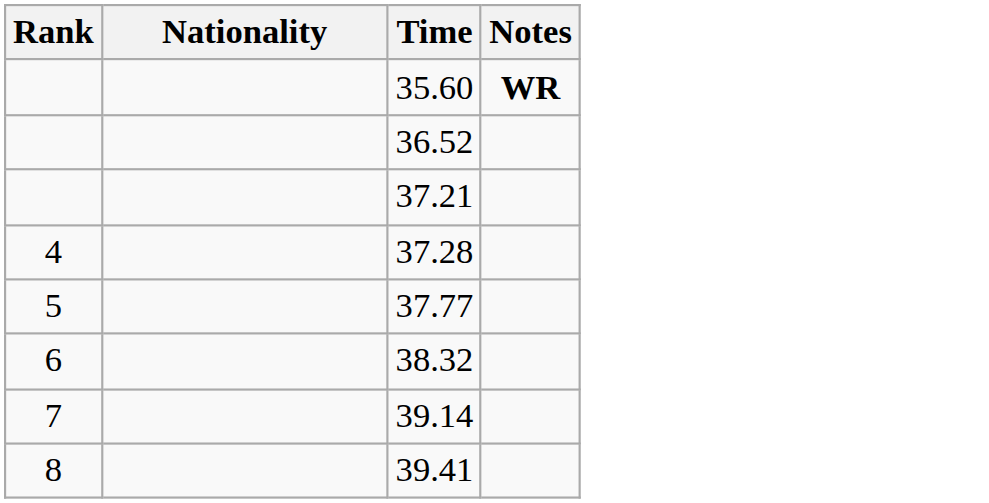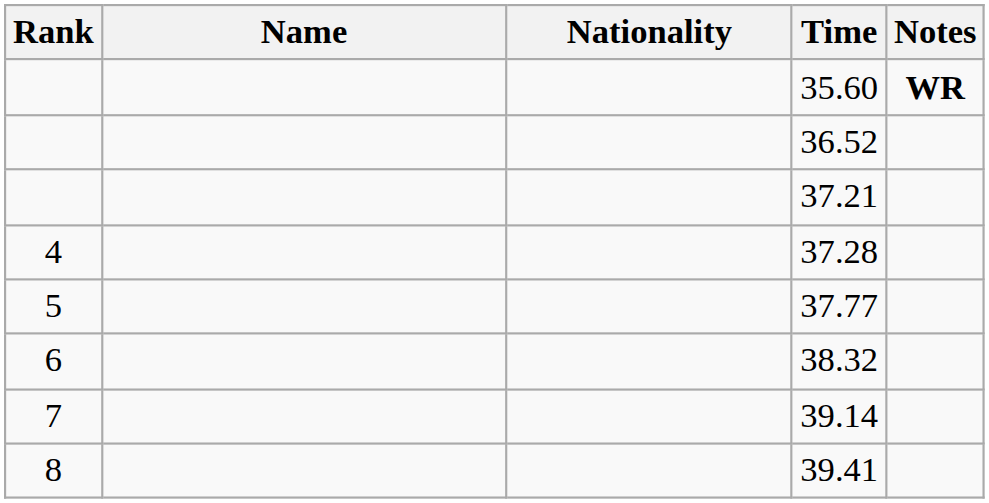+ column: Name
